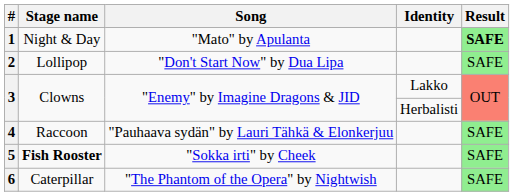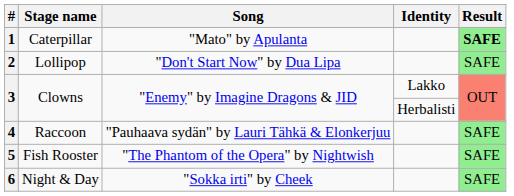1 | Stage name: Night & Day -> Caterpillar
5 | Stage name: bold -> normal
5 | Song: "Sokka irti" by Cheek -> "The Phantom of the Opera" by Nightwish
6 | Stage name: Caterpillar -> Night & Day
6 | Song: "The Phantom of the Opera" by Nightwish -> "Sokka irti" by Cheek
